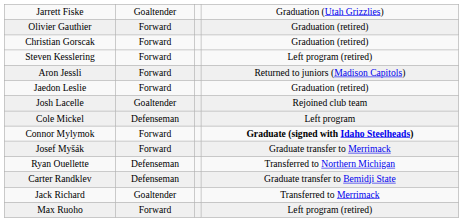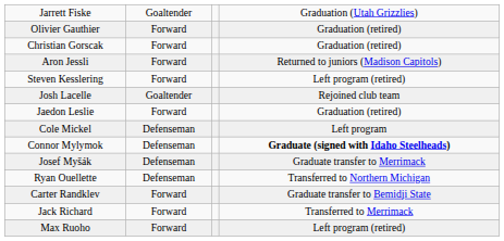rows swapped: Aron Jessli <-> Steven Kesslering
rows swapped: Josh Lacelle <-> Jaedon Leslie
Connor Mylymok | column 2: Forward -> Defenseman
Josef Myšák | column 2: Forward -> Defenseman
Carter Randklev | column 2: Defenseman -> Forward
Jack Richard | column 2: Goaltender -> Forward
